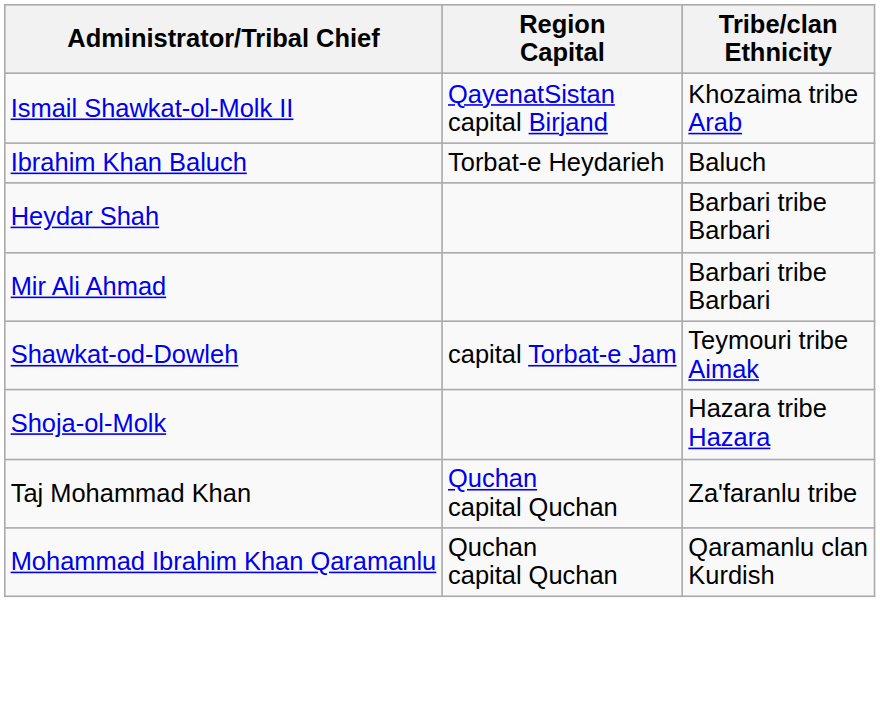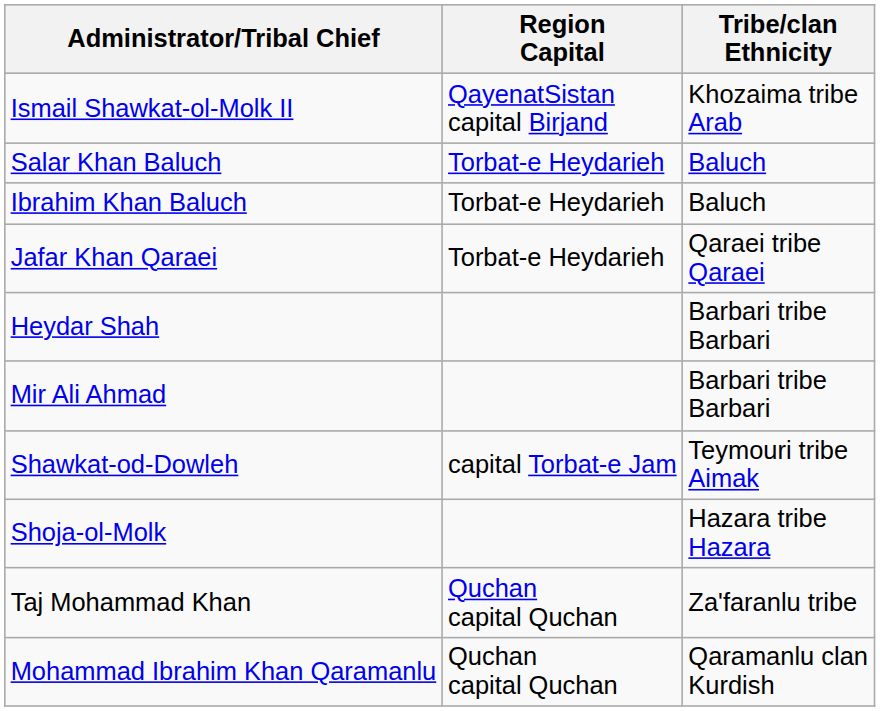+ row: Salar Khan Baluch | Torbat-e Heydarieh | Baluch
+ row: Jafar Khan Qaraei | Torbat-e Heydarieh | Qaraei tribe Qaraei
